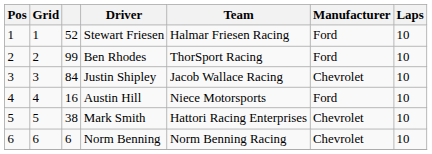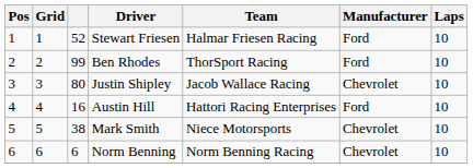Justin Shipley | column 3: 84 -> 80
Austin Hill | Team: Niece Motorsports -> Hattori Racing Enterprises
Mark Smith | Team: Hattori Racing Enterprises -> Niece Motorsports
